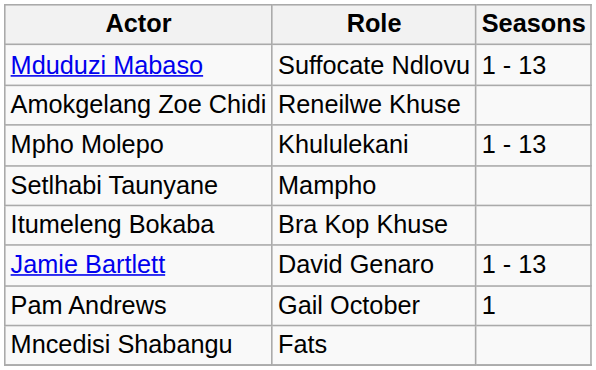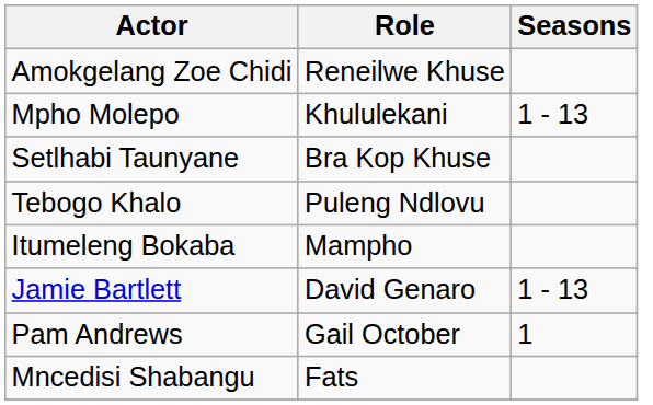- row: Mduduzi Mabaso | Suffocate Ndlovu | 1 - 13
Setlhabi Taunyane | Role: Mampho -> Bra Kop Khuse
+ row: Tebogo Khalo | Puleng Ndlovu
Itumeleng Bokaba | Role: Bra Kop Khuse -> Mampho
